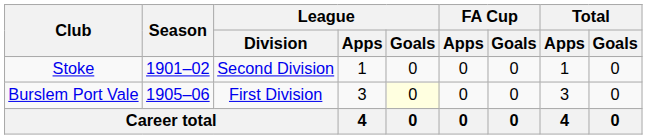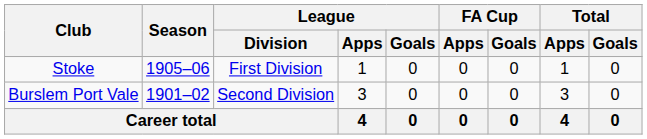Stoke | Season: 1901–02 -> 1905–06
Stoke | League / Division: Second Division -> First Division
Burslem Port Vale | Season: 1905–06 -> 1901–02
Burslem Port Vale | League / Division: First Division -> Second Division
Burslem Port Vale | League / Goals: lightyellow background -> no background
